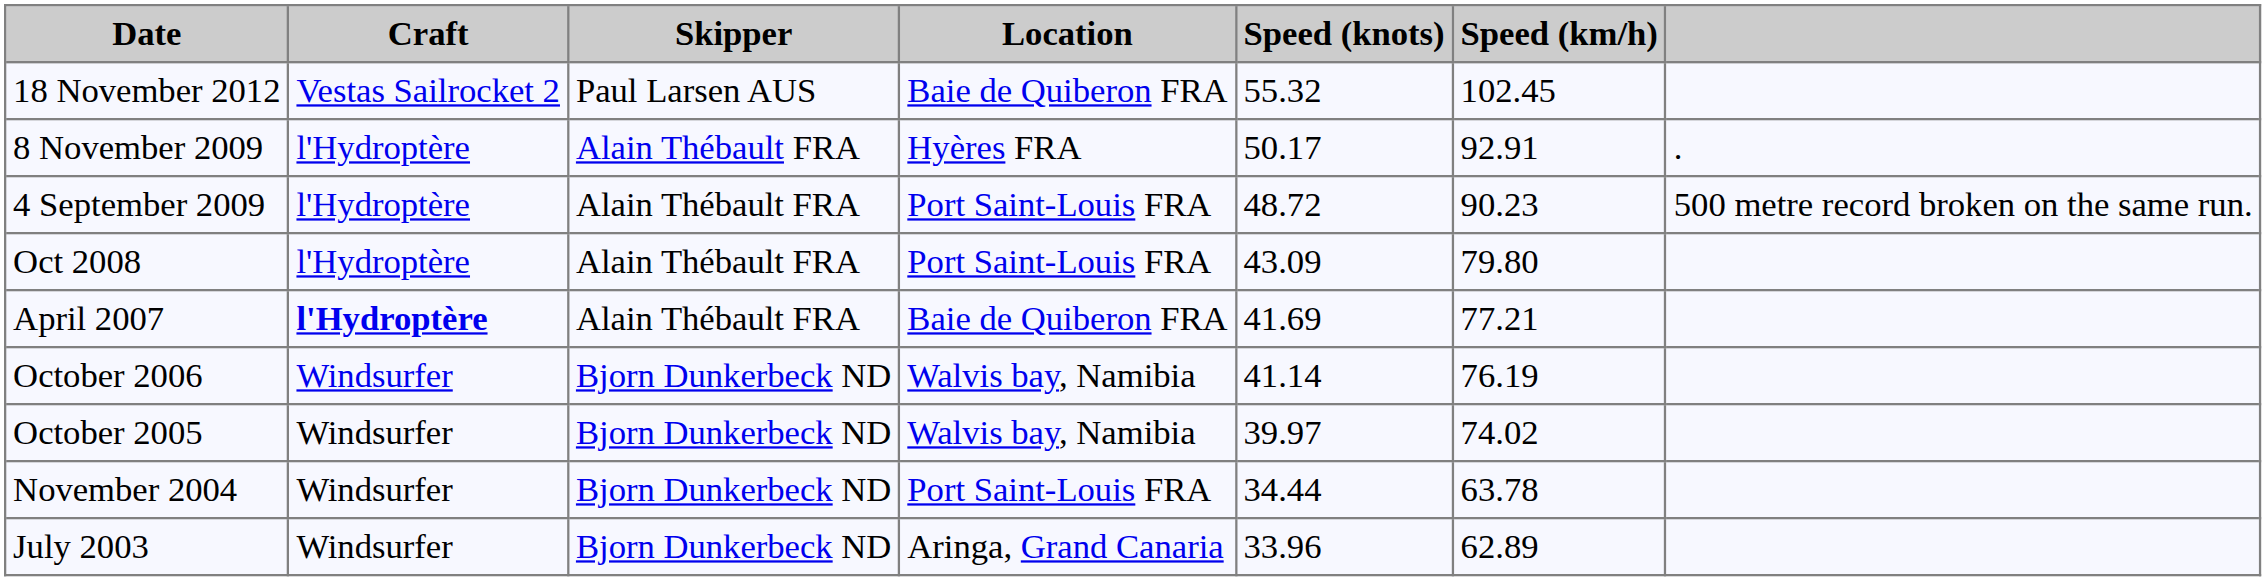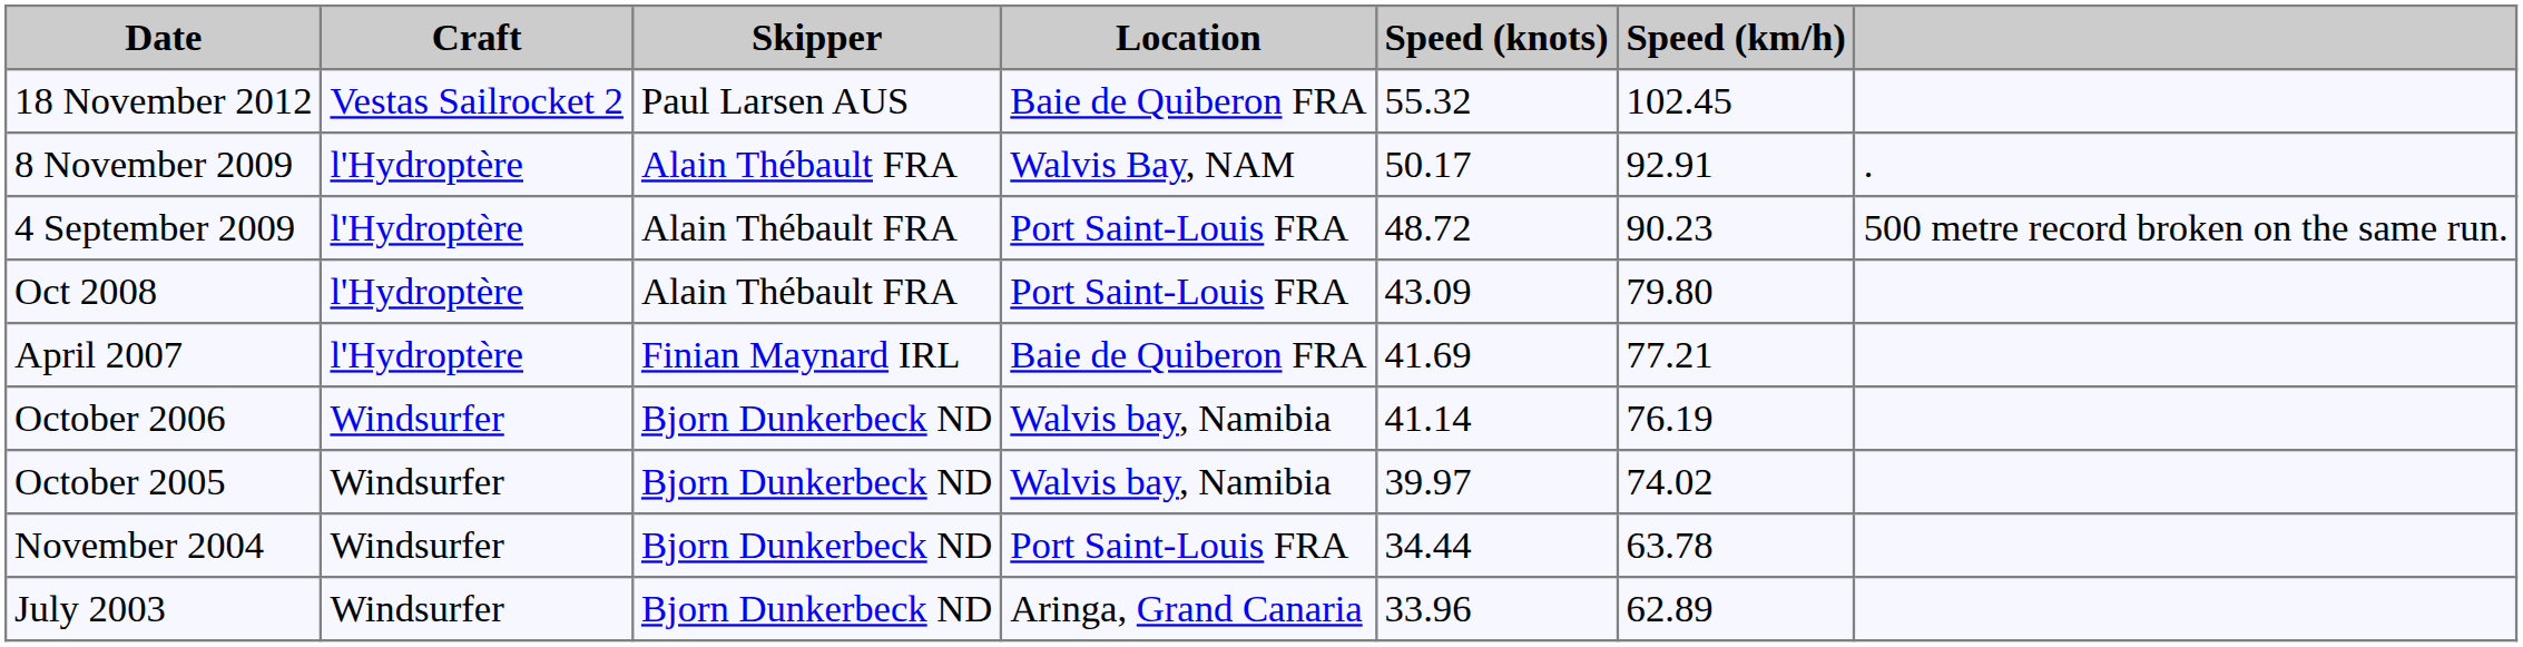8 November 2009 | Location: Hyères FRA -> Walvis Bay, NAM
April 2007 | Craft: bold -> normal
April 2007 | Skipper: Alain Thébault FRA -> Finian Maynard IRL
